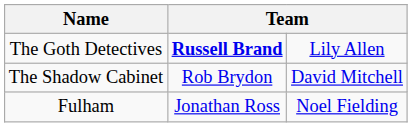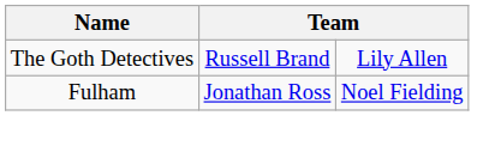The Goth Detectives | column 2: bold -> normal
- row: The Shadow Cabinet | Rob Brydon | David Mitchell
